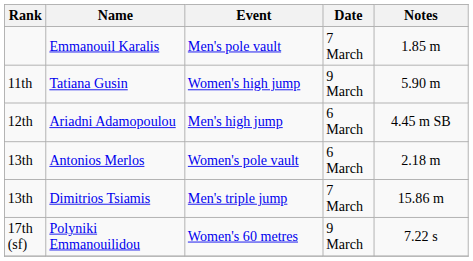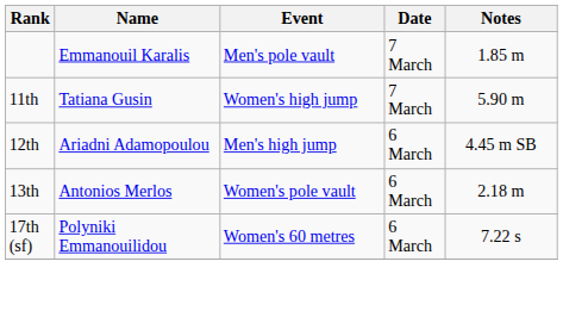Tatiana Gusin | Date: 9 March -> 7 March
- row: 13th | Dimitrios Tsiamis | Men's triple jump | 7 March | 15.86 m
Polyniki Emmanouilidou | Date: 9 March -> 6 March
